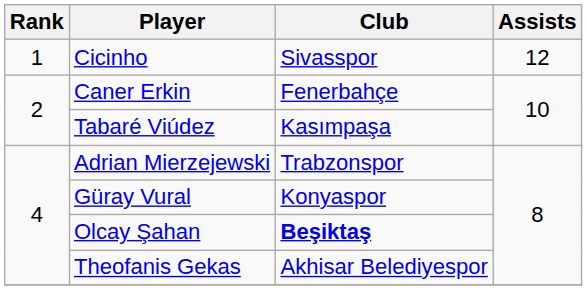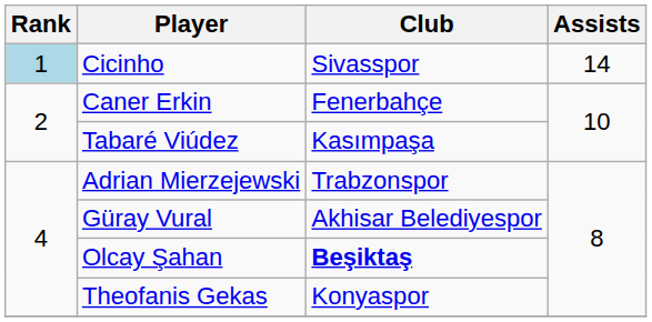Cicinho | Rank: no background -> lightblue background
Cicinho | Assists: 12 -> 14
Güray Vural | Club: Konyaspor -> Akhisar Belediyespor
Theofanis Gekas | Club: Akhisar Belediyespor -> Konyaspor
